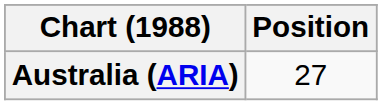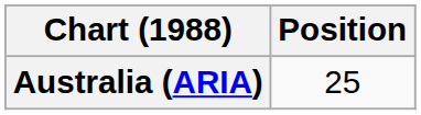Australia (ARIA) | Position: 27 -> 25
